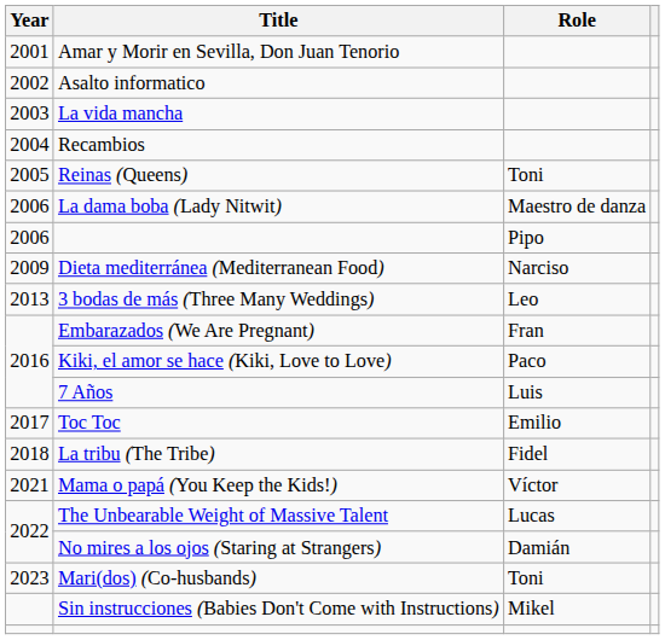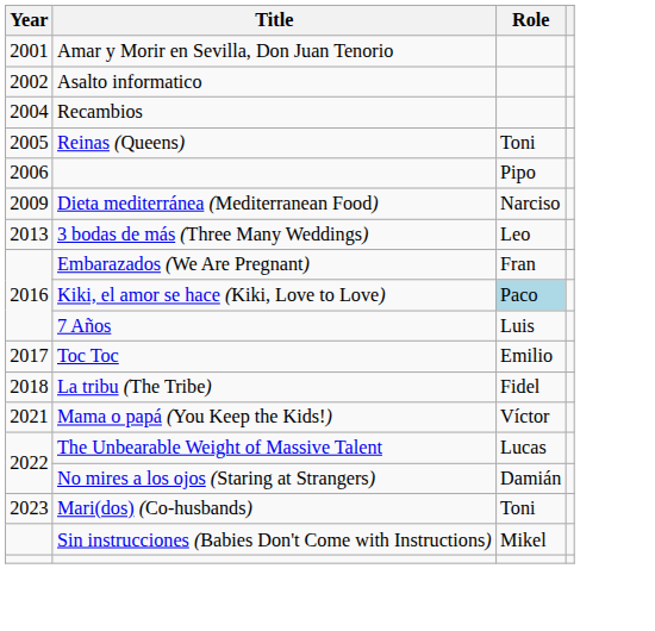- row: 2003 | La vida mancha
- row: 2006 | La dama boba (Lady Nitwit) | Maestro de danza
Kiki, el amor se hace (Kiki, Love to Love) | Role: no background -> lightblue background
